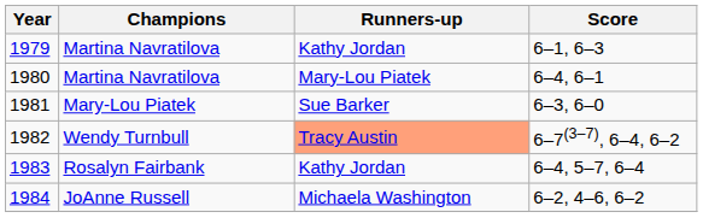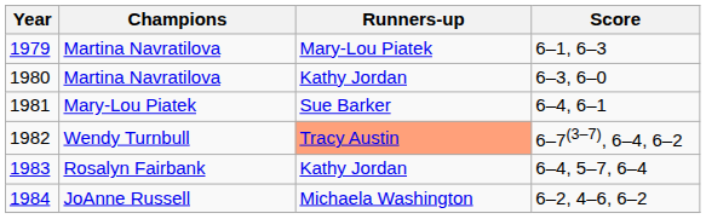1979 | Runners-up: Kathy Jordan -> Mary-Lou Piatek
1980 | Runners-up: Mary-Lou Piatek -> Kathy Jordan
1980 | Score: 6–4, 6–1 -> 6–3, 6–0
1981 | Score: 6–3, 6–0 -> 6–4, 6–1
